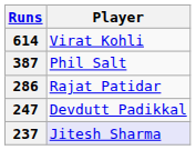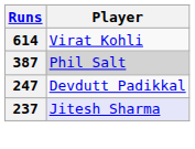387 | Player: no background -> lightgrey background
- row: 286 | Rajat Patidar
